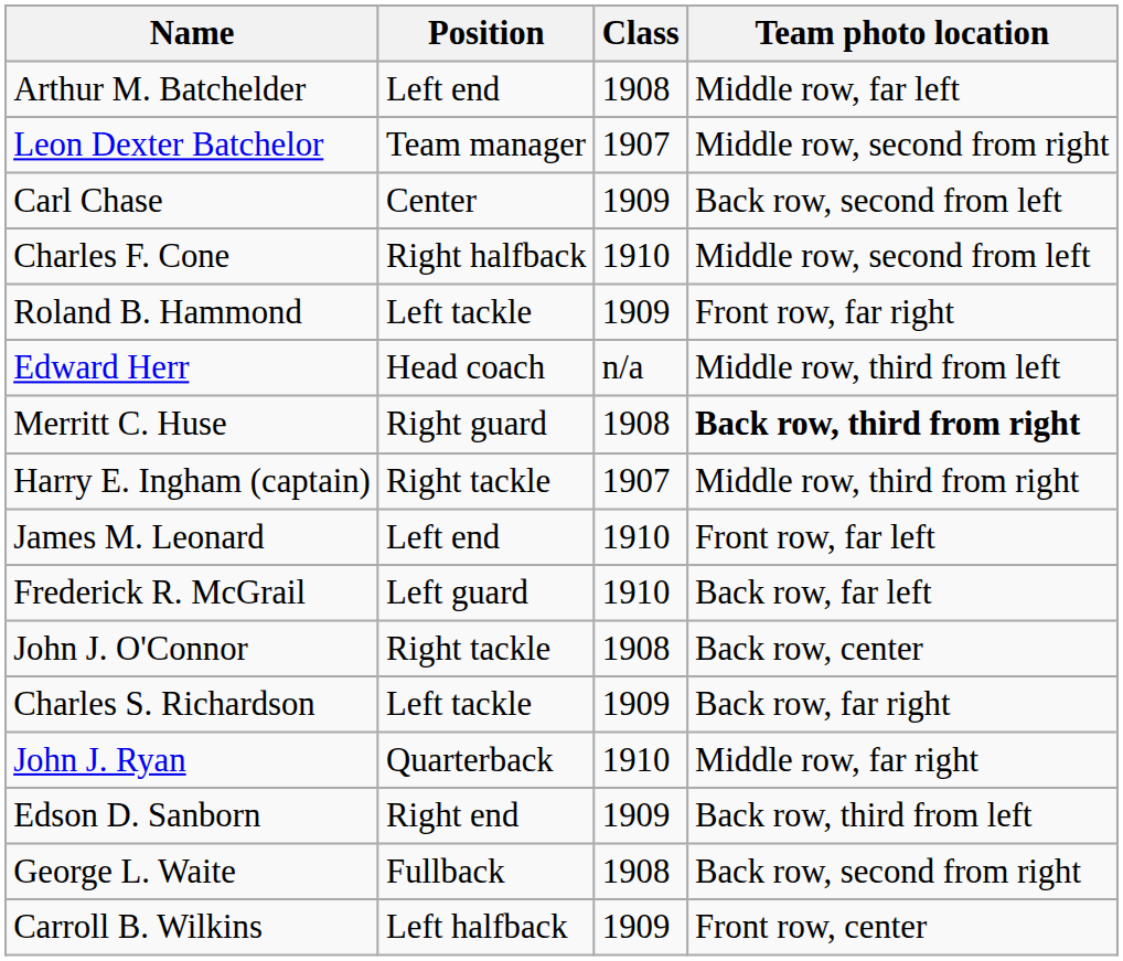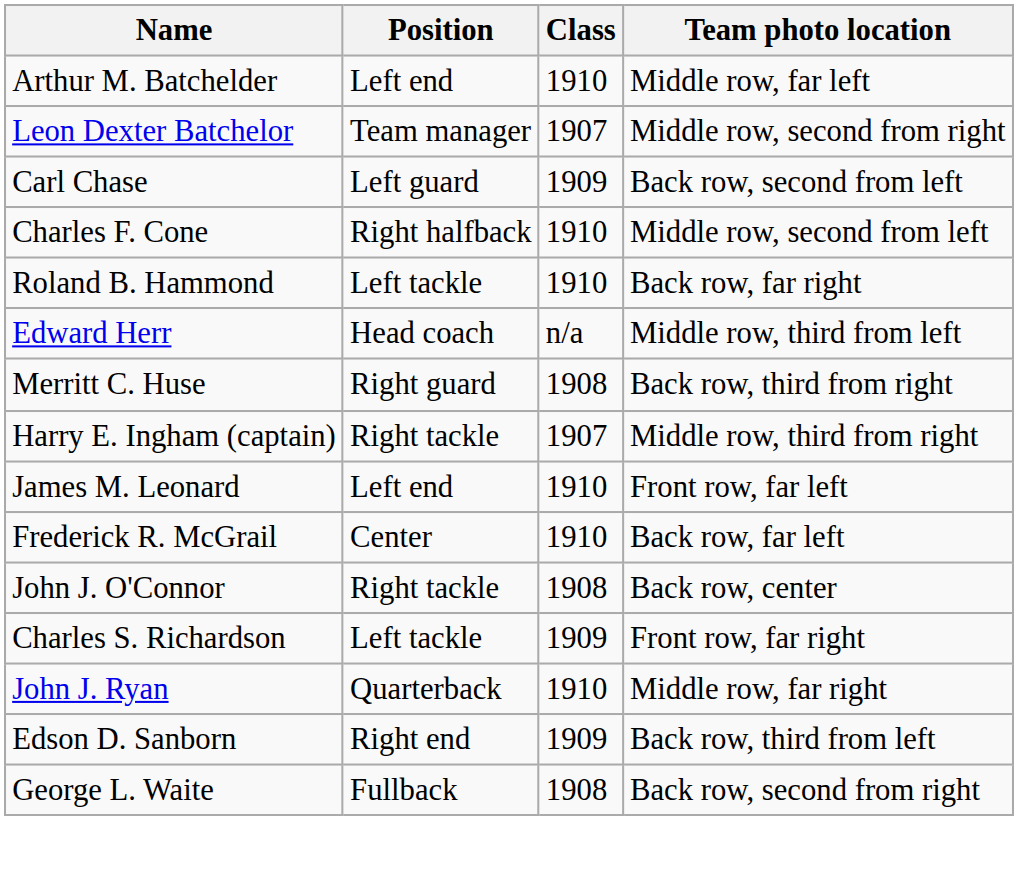Arthur M. Batchelder | Class: 1908 -> 1910
Carl Chase | Position: Center -> Left guard
Roland B. Hammond | Class: 1909 -> 1910
Roland B. Hammond | Team photo location: Front row, far right -> Back row, far right
Merritt C. Huse | Team photo location: bold -> normal
Frederick R. McGrail | Position: Left guard -> Center
Charles S. Richardson | Team photo location: Back row, far right -> Front row, far right
- row: Carroll B. Wilkins | Left halfback | 1909 | Front row, center
